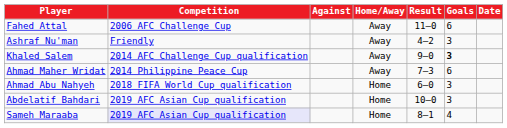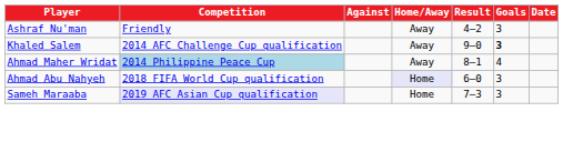- row: Fahed Attal | 2006 AFC Challenge Cup | Away | 11–0 | 6
Ahmad Maher Wridat | Competition: no background -> lightblue background
Ahmad Maher Wridat | Result: 7–3 -> 8–1
Ahmad Maher Wridat | Goals: 6 -> 4
Ahmad Abu Nahyeh | Home/Away: no background -> lavender background
- row: Abdelatif Bahdari | 2019 AFC Asian Cup qualification | Home | 10–0 | 3
Sameh Maraaba | Result: 8–1 -> 7–3
Sameh Maraaba | Goals: 4 -> 3
